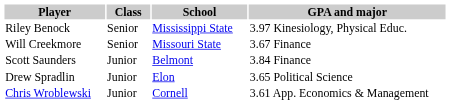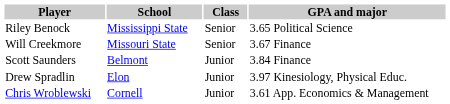columns swapped: School <-> Class
Riley Benock | GPA and major: 3.97 Kinesiology, Physical Educ. -> 3.65 Political Science
Drew Spradlin | GPA and major: 3.65 Political Science -> 3.97 Kinesiology, Physical Educ.
